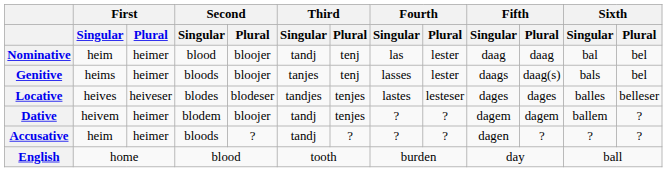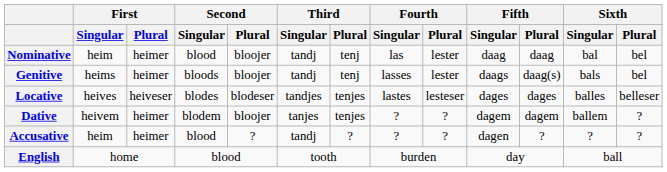Genitive | Third / Singular: tanjes -> tandj
Dative | Third / Singular: tandj -> tanjes
Accusative | Second / Singular: bloods -> blood
